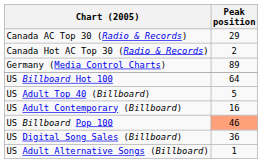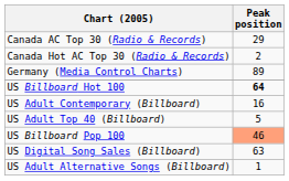US Billboard Hot 100 | Peak position: normal -> bold
rows swapped: US Adult Top 40 (Billboard) <-> US Adult Contemporary (Billboard)
US Digital Song Sales (Billboard) | Peak position: 36 -> 63
